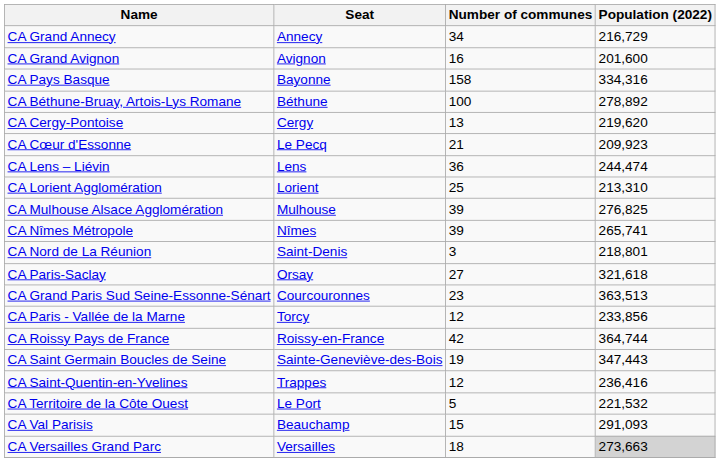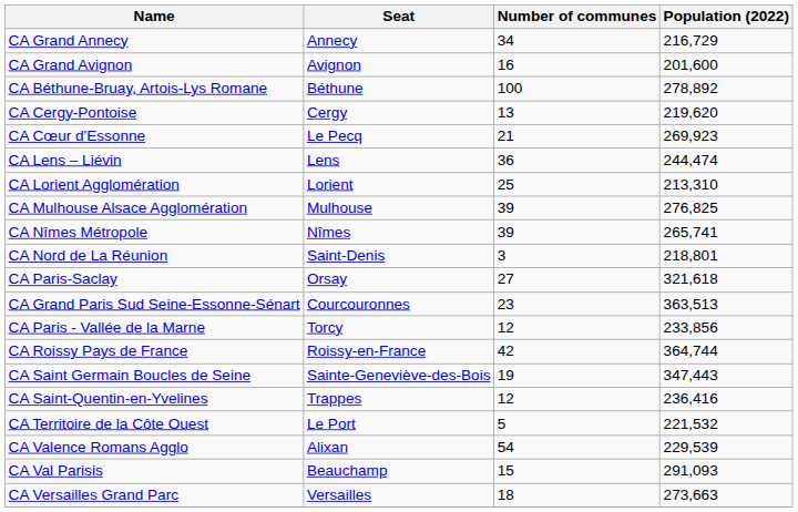- row: CA Pays Basque | Bayonne | 158 | 334,316
CA Cœur d'Essonne | Population (2022): 209,923 -> 269,923
+ row: CA Valence Romans Agglo | Alixan | 54 | 229,539
CA Versailles Grand Parc | Population (2022): lightgrey background -> no background
